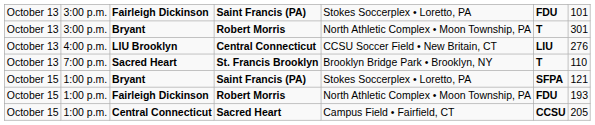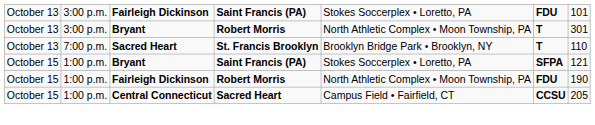- row: October 13 | 4:00 p.m. | LIU Brooklyn | Central Connecticut | CCSU Soccer Field • New Britain, CT | LIU | 276
Fairleigh Dickinson / Robert Morris | column 7: 193 -> 190
